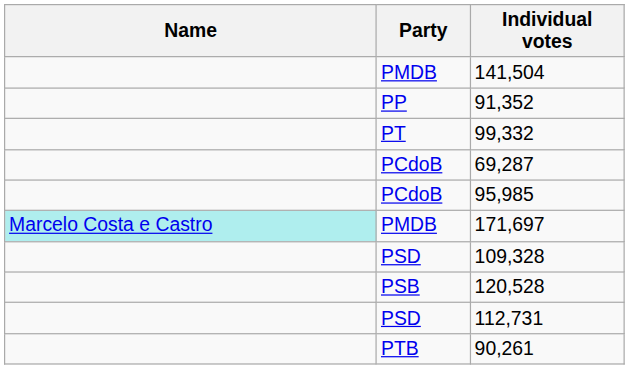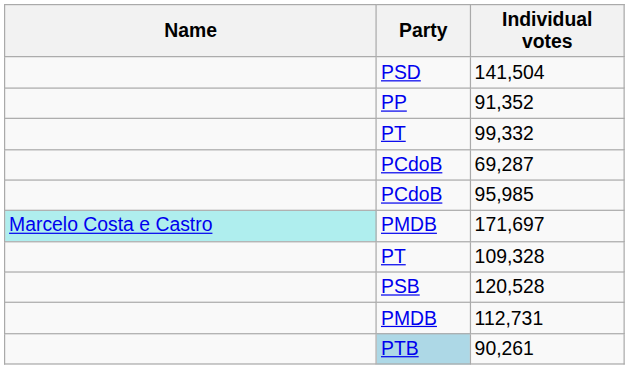141,504 | Party: PMDB -> PSD
109,328 | Party: PSD -> PT
112,731 | Party: PSD -> PMDB
90,261 | Party: no background -> lightblue background
